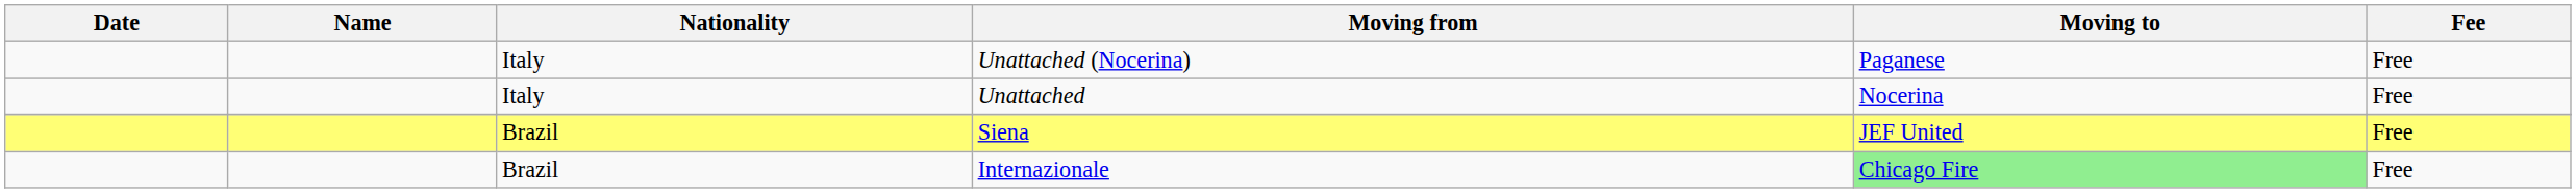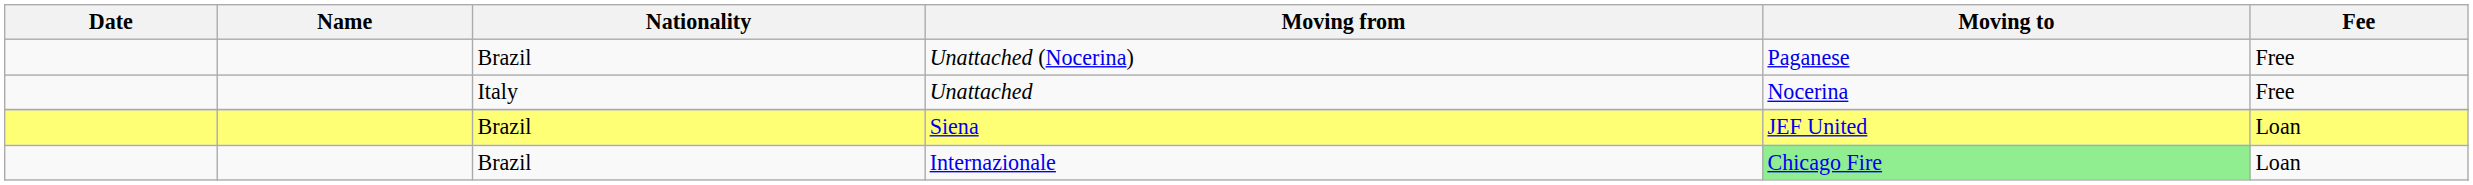Unattached (Nocerina) | Nationality: Italy -> Brazil
Siena | Fee: Free -> Loan
Internazionale | Fee: Free -> Loan
